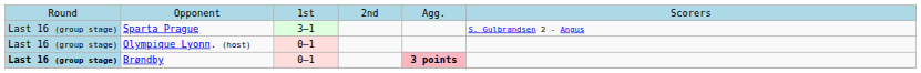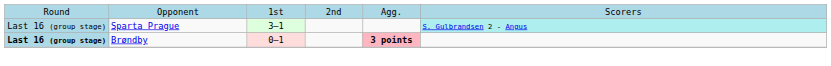Sparta Prague | column 6: no background -> paleturquoise background
- row: Last 16 (group stage) | Olympique Lyonn. (host) | 0–1
